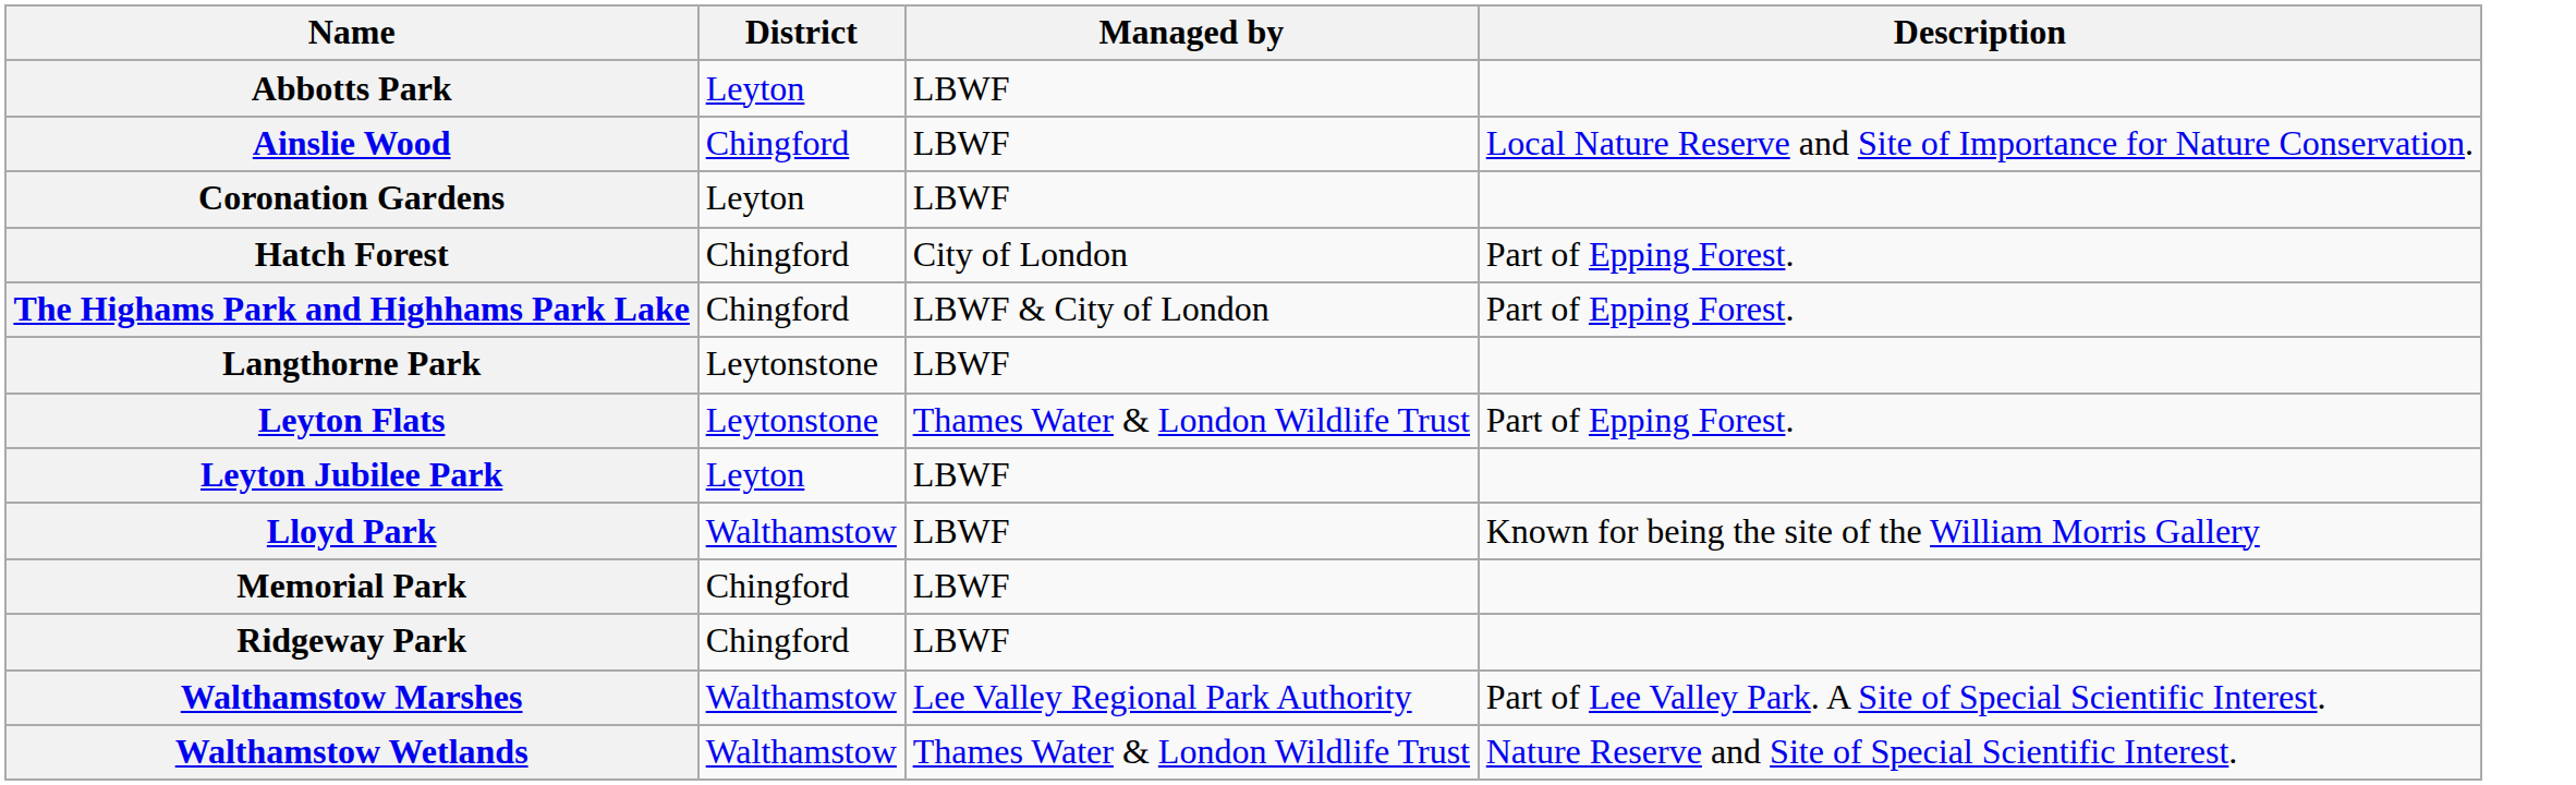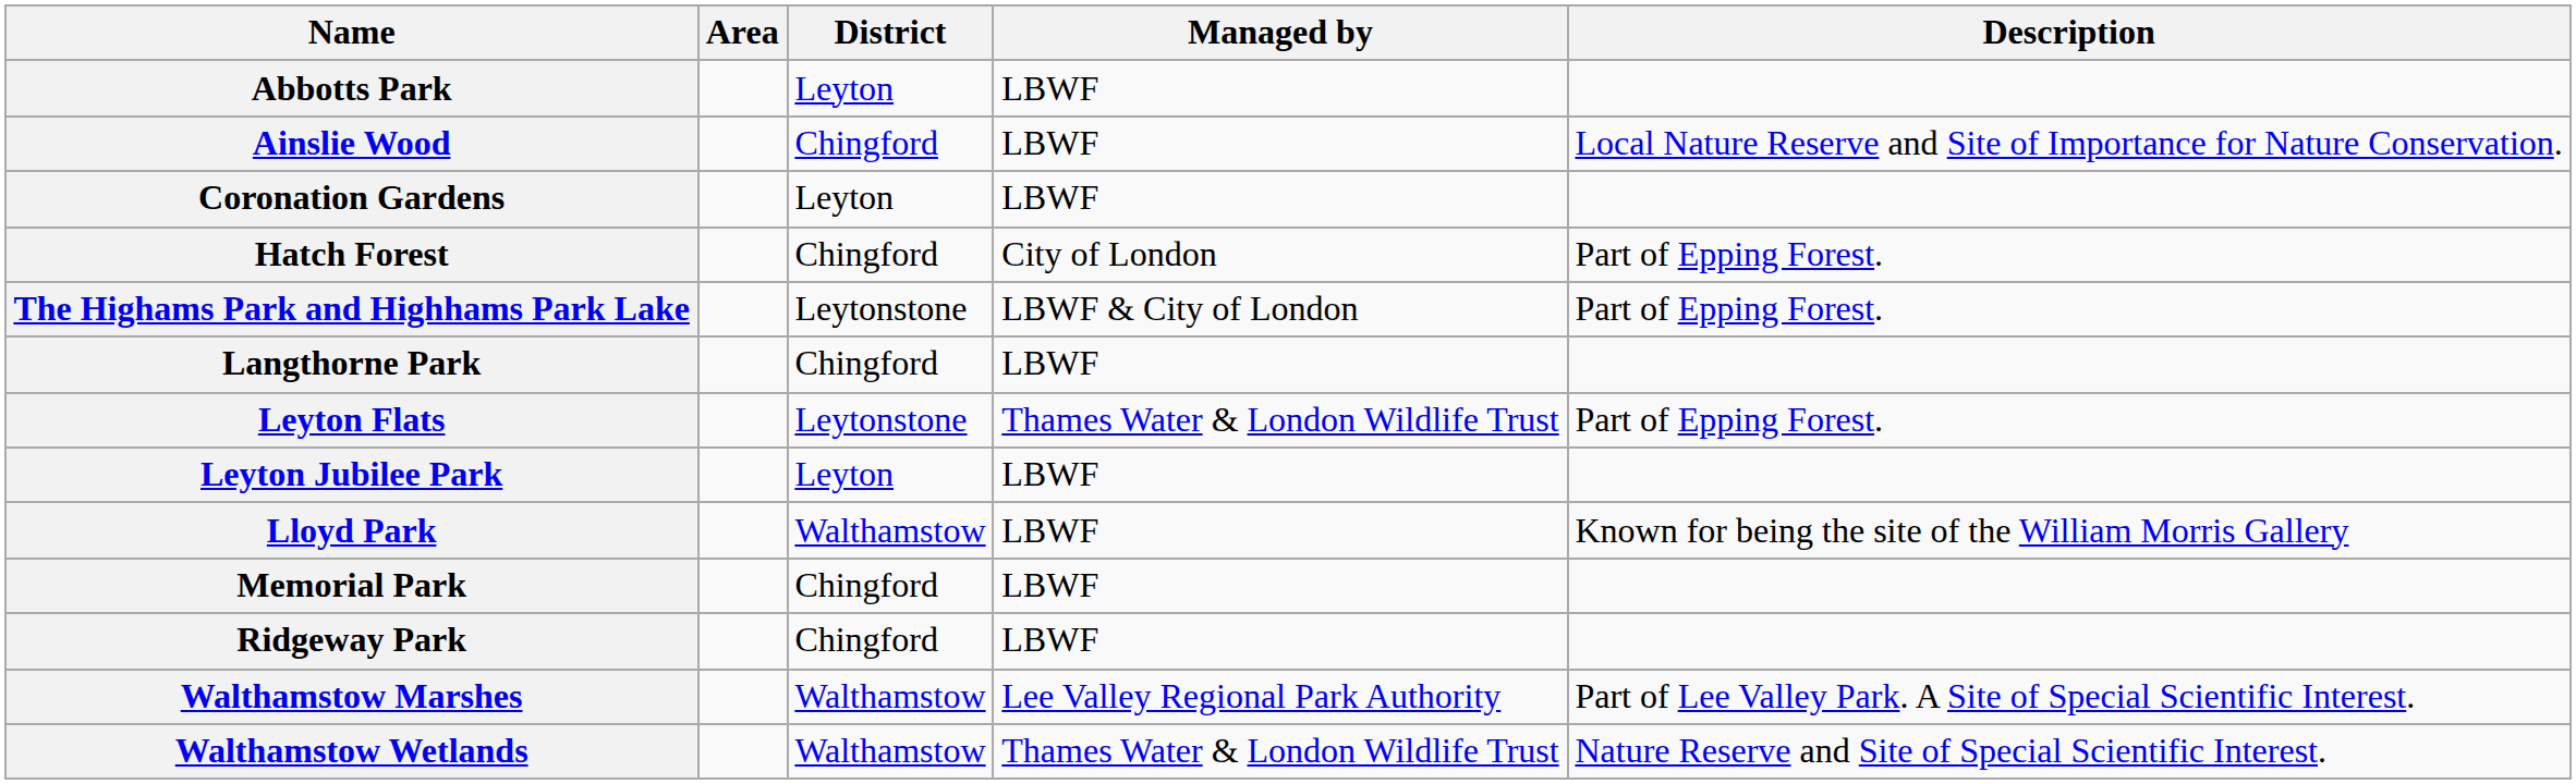+ column: Area
The Highams Park and Highhams Park Lake | District: Chingford -> Leytonstone
Langthorne Park | District: Leytonstone -> Chingford
